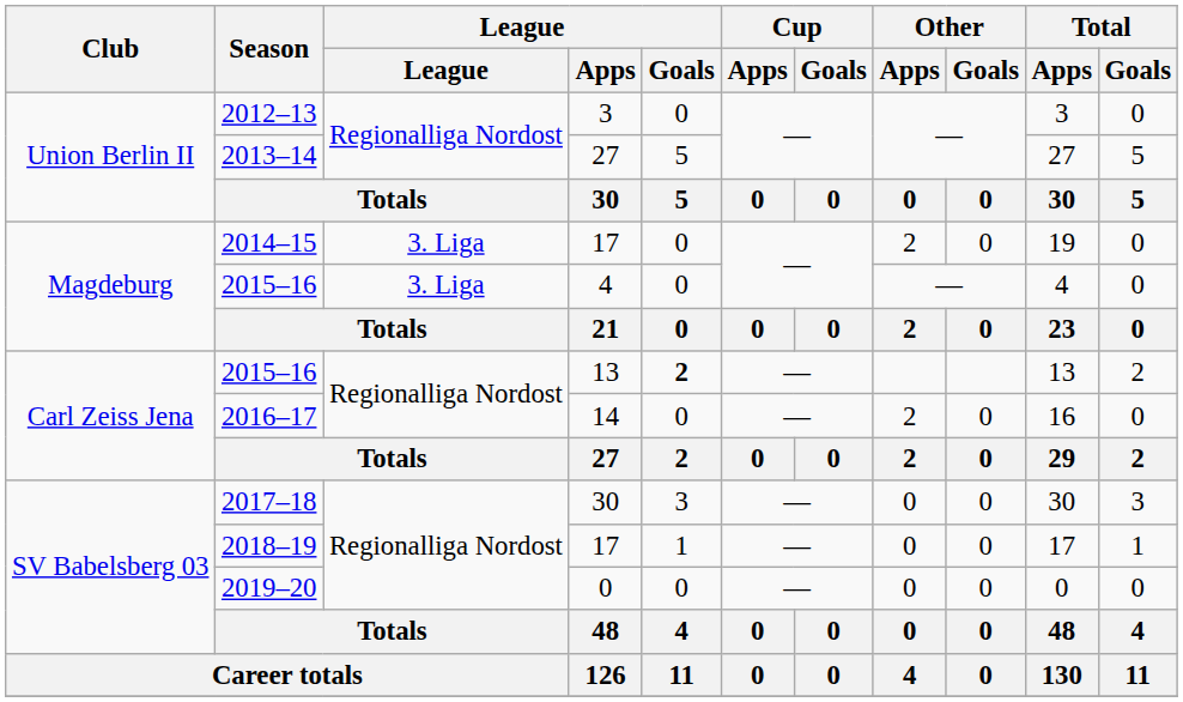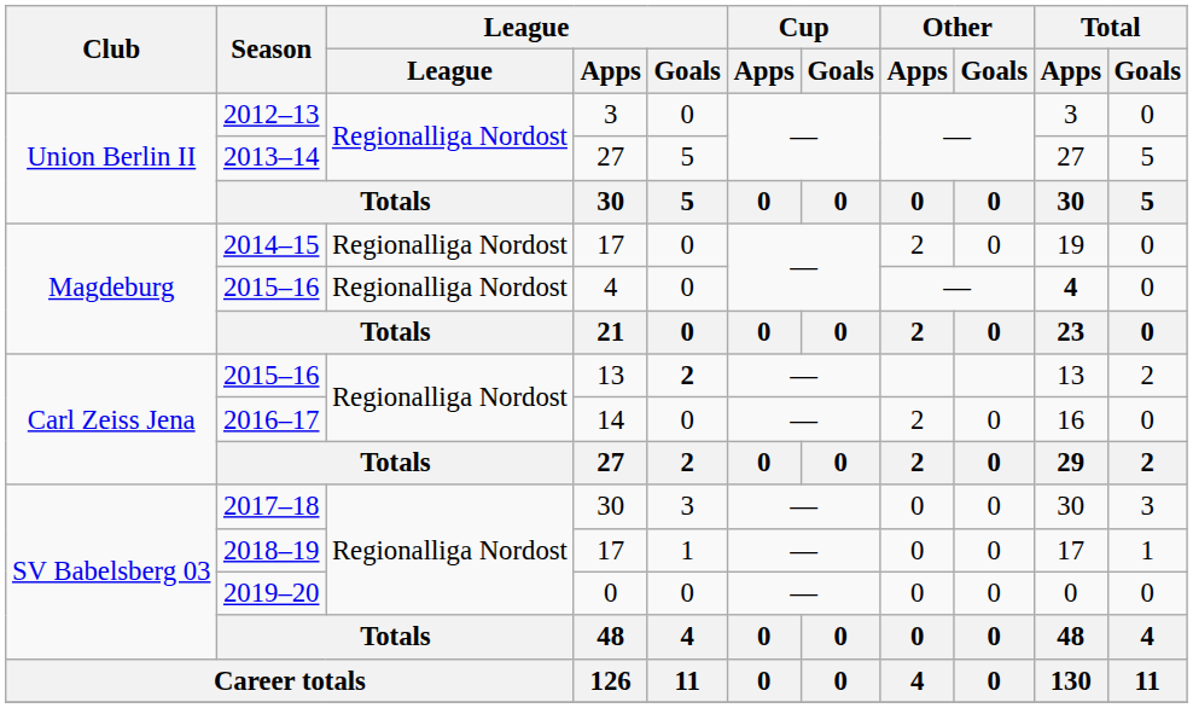2014–15 | League: 3. Liga -> Regionalliga Nordost
2015–16 / 4 | League: 3. Liga -> Regionalliga Nordost
2015–16 / 4 | Total / Apps: normal -> bold
